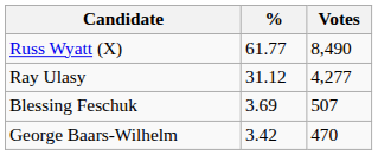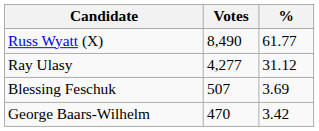columns swapped: Votes <-> %
